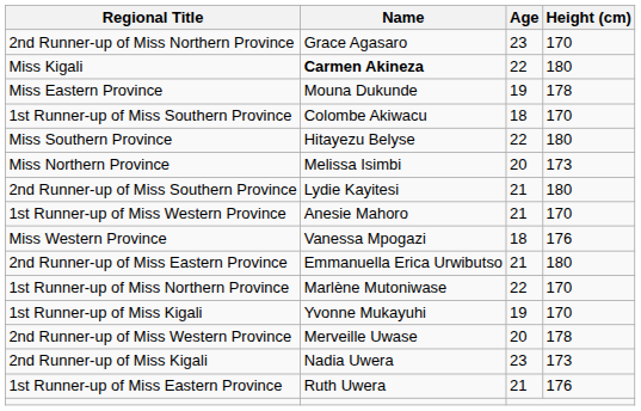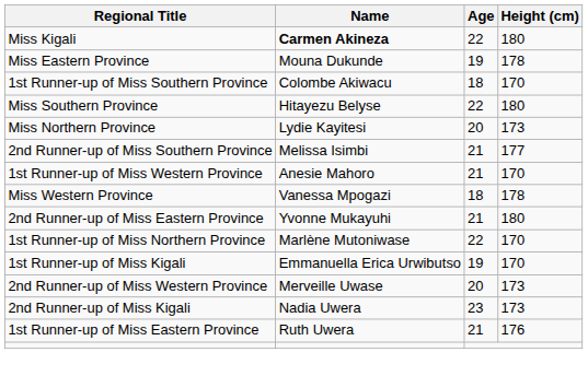- row: 2nd Runner-up of Miss Northern Province | Grace Agasaro | 23 | 170
Miss Northern Province | Name: Melissa Isimbi -> Lydie Kayitesi
2nd Runner-up of Miss Southern Province | Name: Lydie Kayitesi -> Melissa Isimbi
2nd Runner-up of Miss Southern Province | Height (cm): 180 -> 177
Miss Western Province | Height (cm): 176 -> 178
2nd Runner-up of Miss Eastern Province | Name: Emmanuella Erica Urwibutso -> Yvonne Mukayuhi
1st Runner-up of Miss Kigali | Name: Yvonne Mukayuhi -> Emmanuella Erica Urwibutso
2nd Runner-up of Miss Western Province | Height (cm): 178 -> 173
